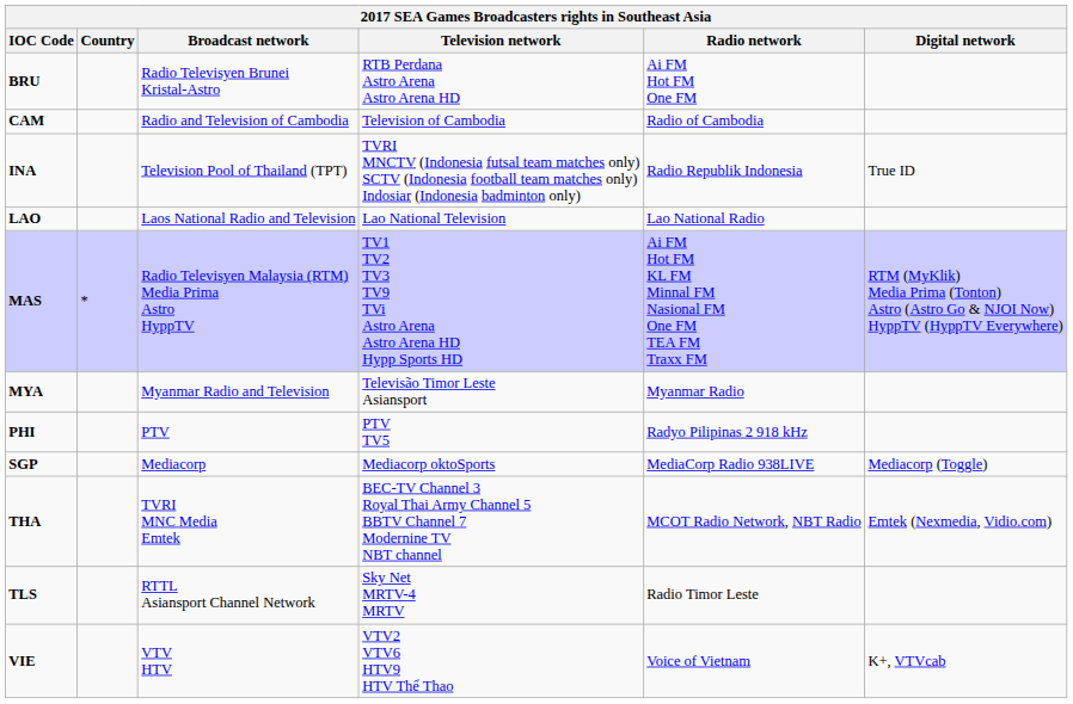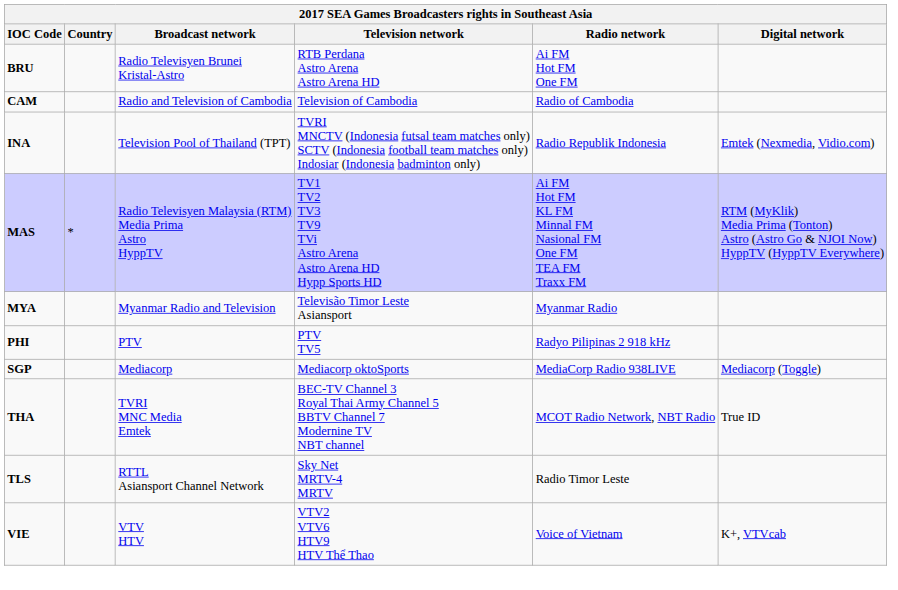INA | Digital network: True ID -> Emtek (Nexmedia, Vidio.com)
- row: LAO | Laos National Radio and Television | Lao National Television | Lao National Radio
THA | Digital network: Emtek (Nexmedia, Vidio.com) -> True ID
